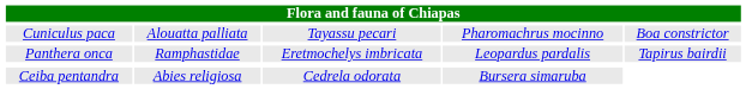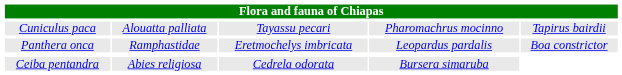Cuniculus paca | column 5: Boa constrictor -> Tapirus bairdii
Panthera onca | column 5: Tapirus bairdii -> Boa constrictor
